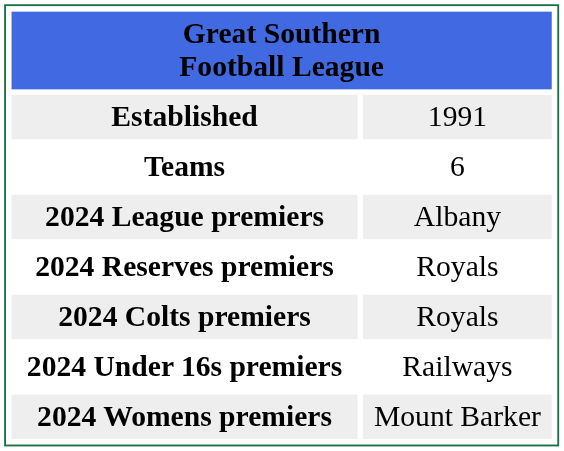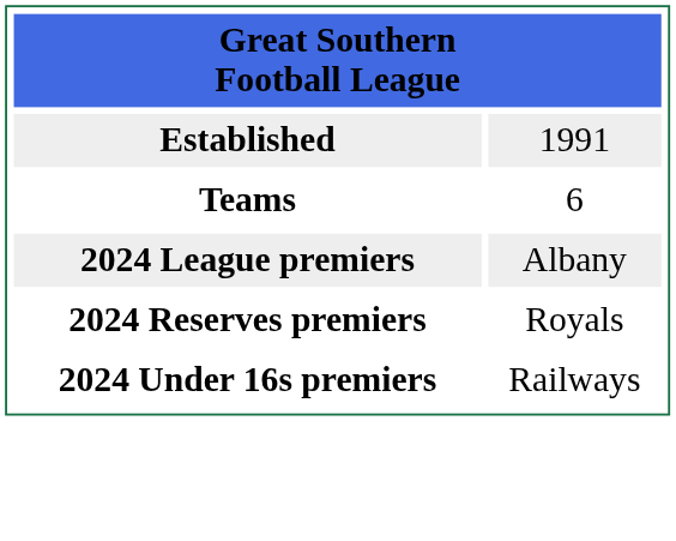- row: 2024 Colts premiers | Royals
- row: 2024 Womens premiers | Mount Barker
